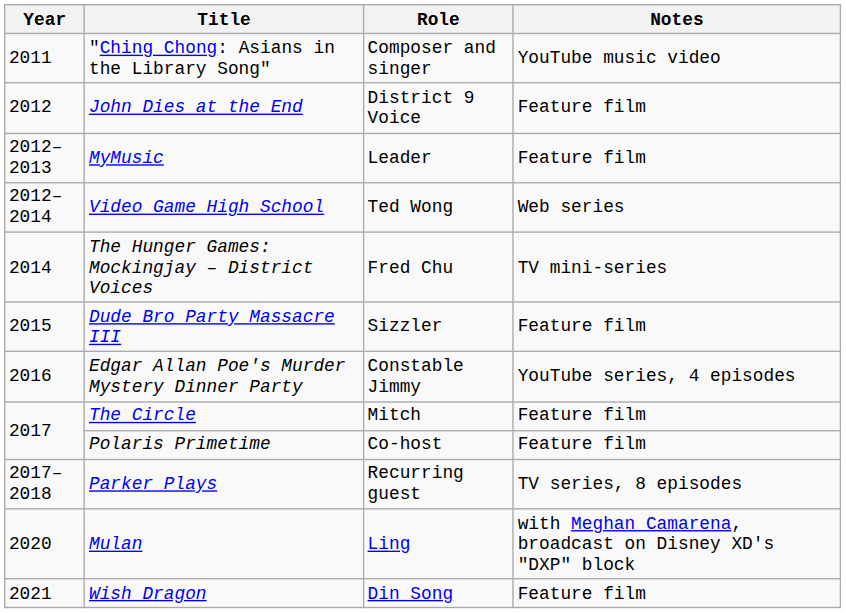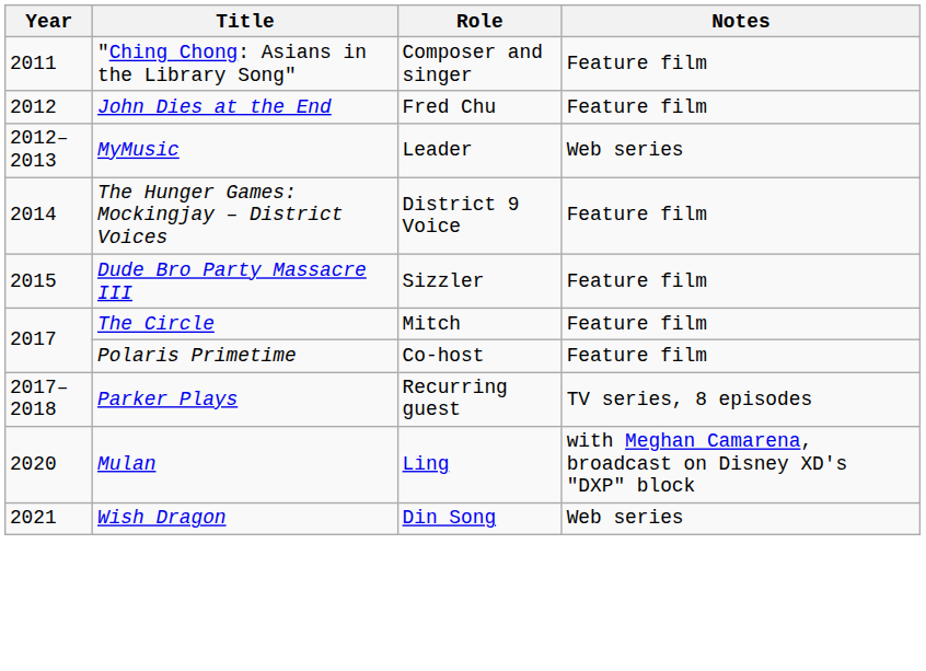"Ching Chong: Asians in the Library Song" | Notes: YouTube music video -> Feature film
John Dies at the End | Role: District 9 Voice -> Fred Chu
MyMusic | Notes: Feature film -> Web series
- row: 2012–2014 | Video Game High School | Ted Wong | Web series
The Hunger Games: Mockingjay – District Voices | Role: Fred Chu -> District 9 Voice
The Hunger Games: Mockingjay – District Voices | Notes: TV mini-series -> Feature film
- row: 2016 | Edgar Allan Poe's Murder Mystery Dinner Party | Constable Jimmy | YouTube series, 4 episodes
Wish Dragon | Notes: Feature film -> Web series
